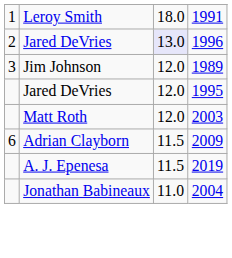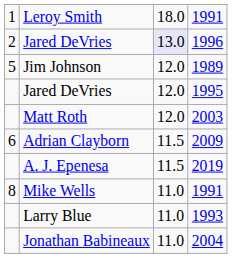Jim Johnson | column 1: 3 -> 5
+ row: 8 | Mike Wells | 11.0 | 1991
+ row: Larry Blue | 11.0 | 1993
